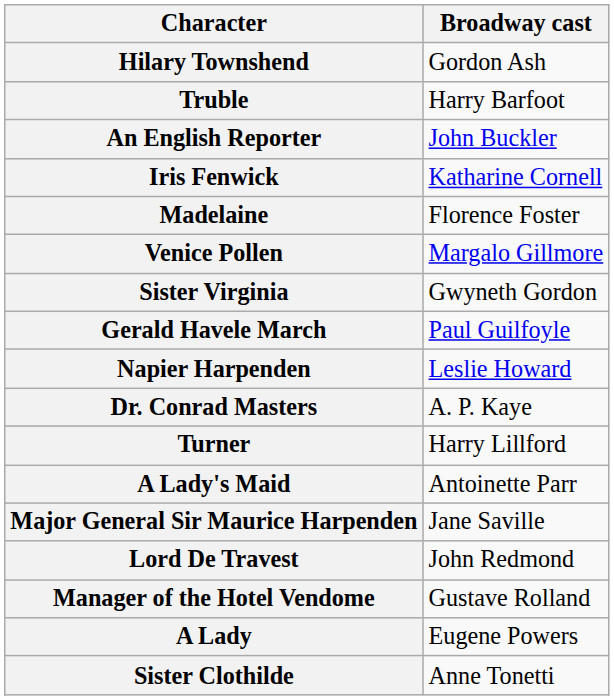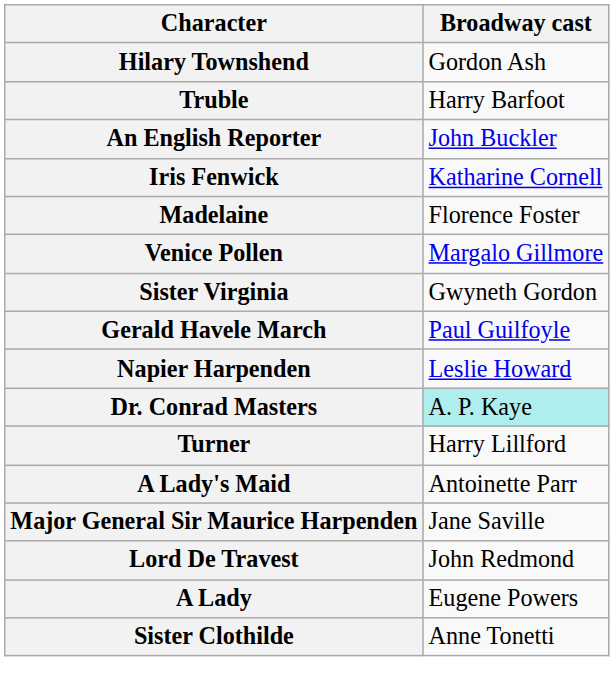Dr. Conrad Masters | Broadway cast: no background -> paleturquoise background
- row: Manager of the Hotel Vendome | Gustave Rolland
